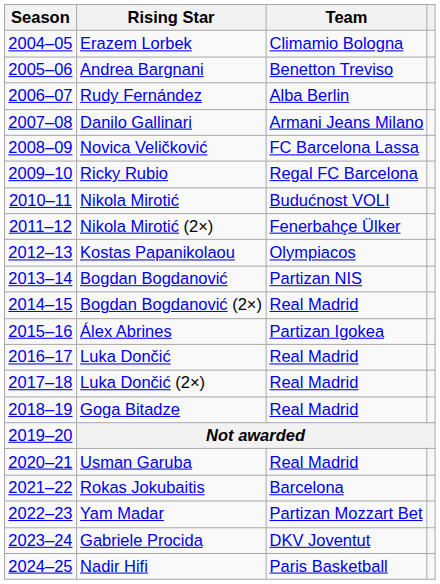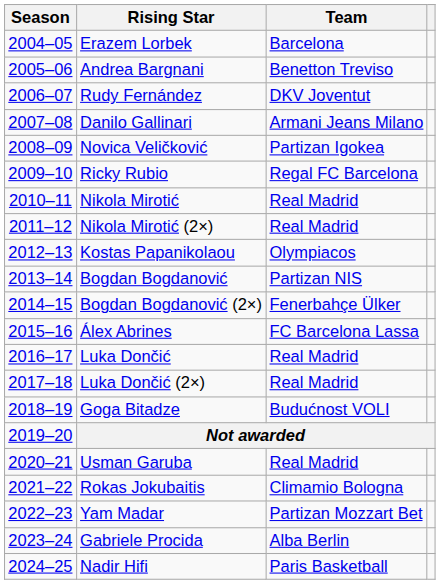Erazem Lorbek | Team: Climamio Bologna -> Barcelona
Rudy Fernández | Team: Alba Berlin -> DKV Joventut
Novica Veličković | Team: FC Barcelona Lassa -> Partizan Igokea
Nikola Mirotić | Team: Budućnost VOLI -> Real Madrid
Nikola Mirotić (2×) | Team: Fenerbahçe Ülker -> Real Madrid
Bogdan Bogdanović (2×) | Team: Real Madrid -> Fenerbahçe Ülker
Álex Abrines | Team: Partizan Igokea -> FC Barcelona Lassa
Goga Bitadze | Team: Real Madrid -> Budućnost VOLI
Rokas Jokubaitis | Team: Barcelona -> Climamio Bologna
Gabriele Procida | Team: DKV Joventut -> Alba Berlin
